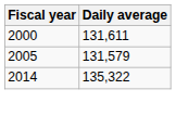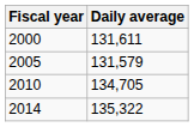+ row: 2010 | 134,705
